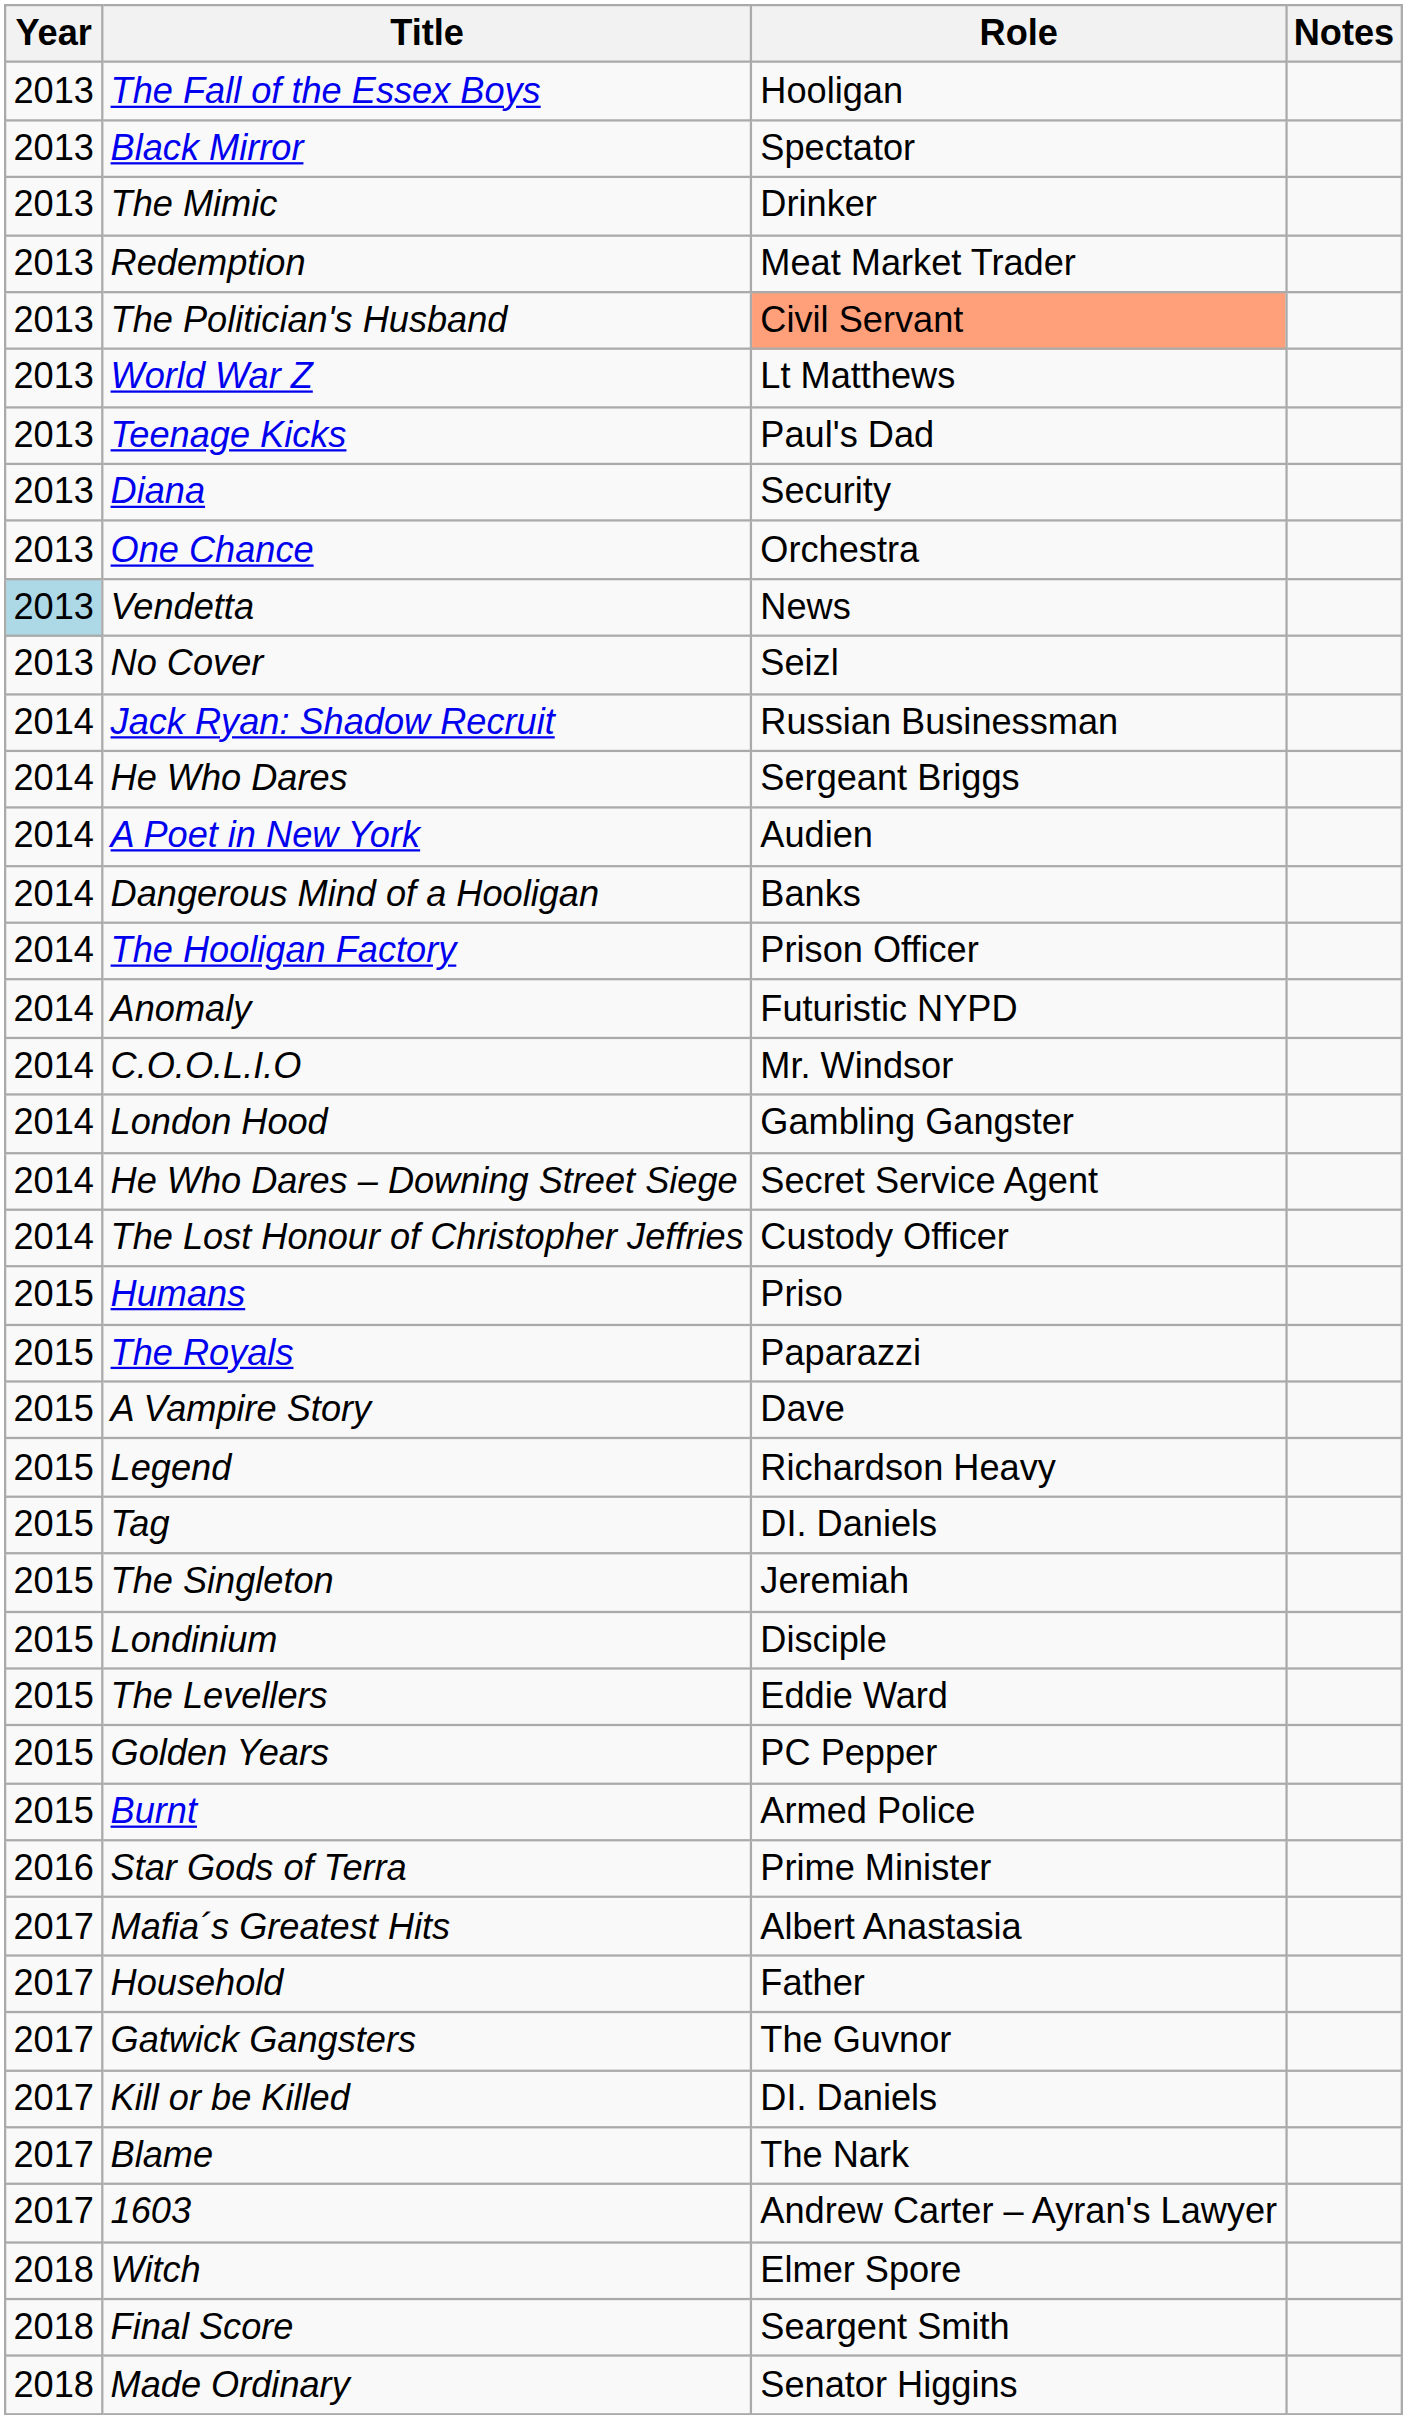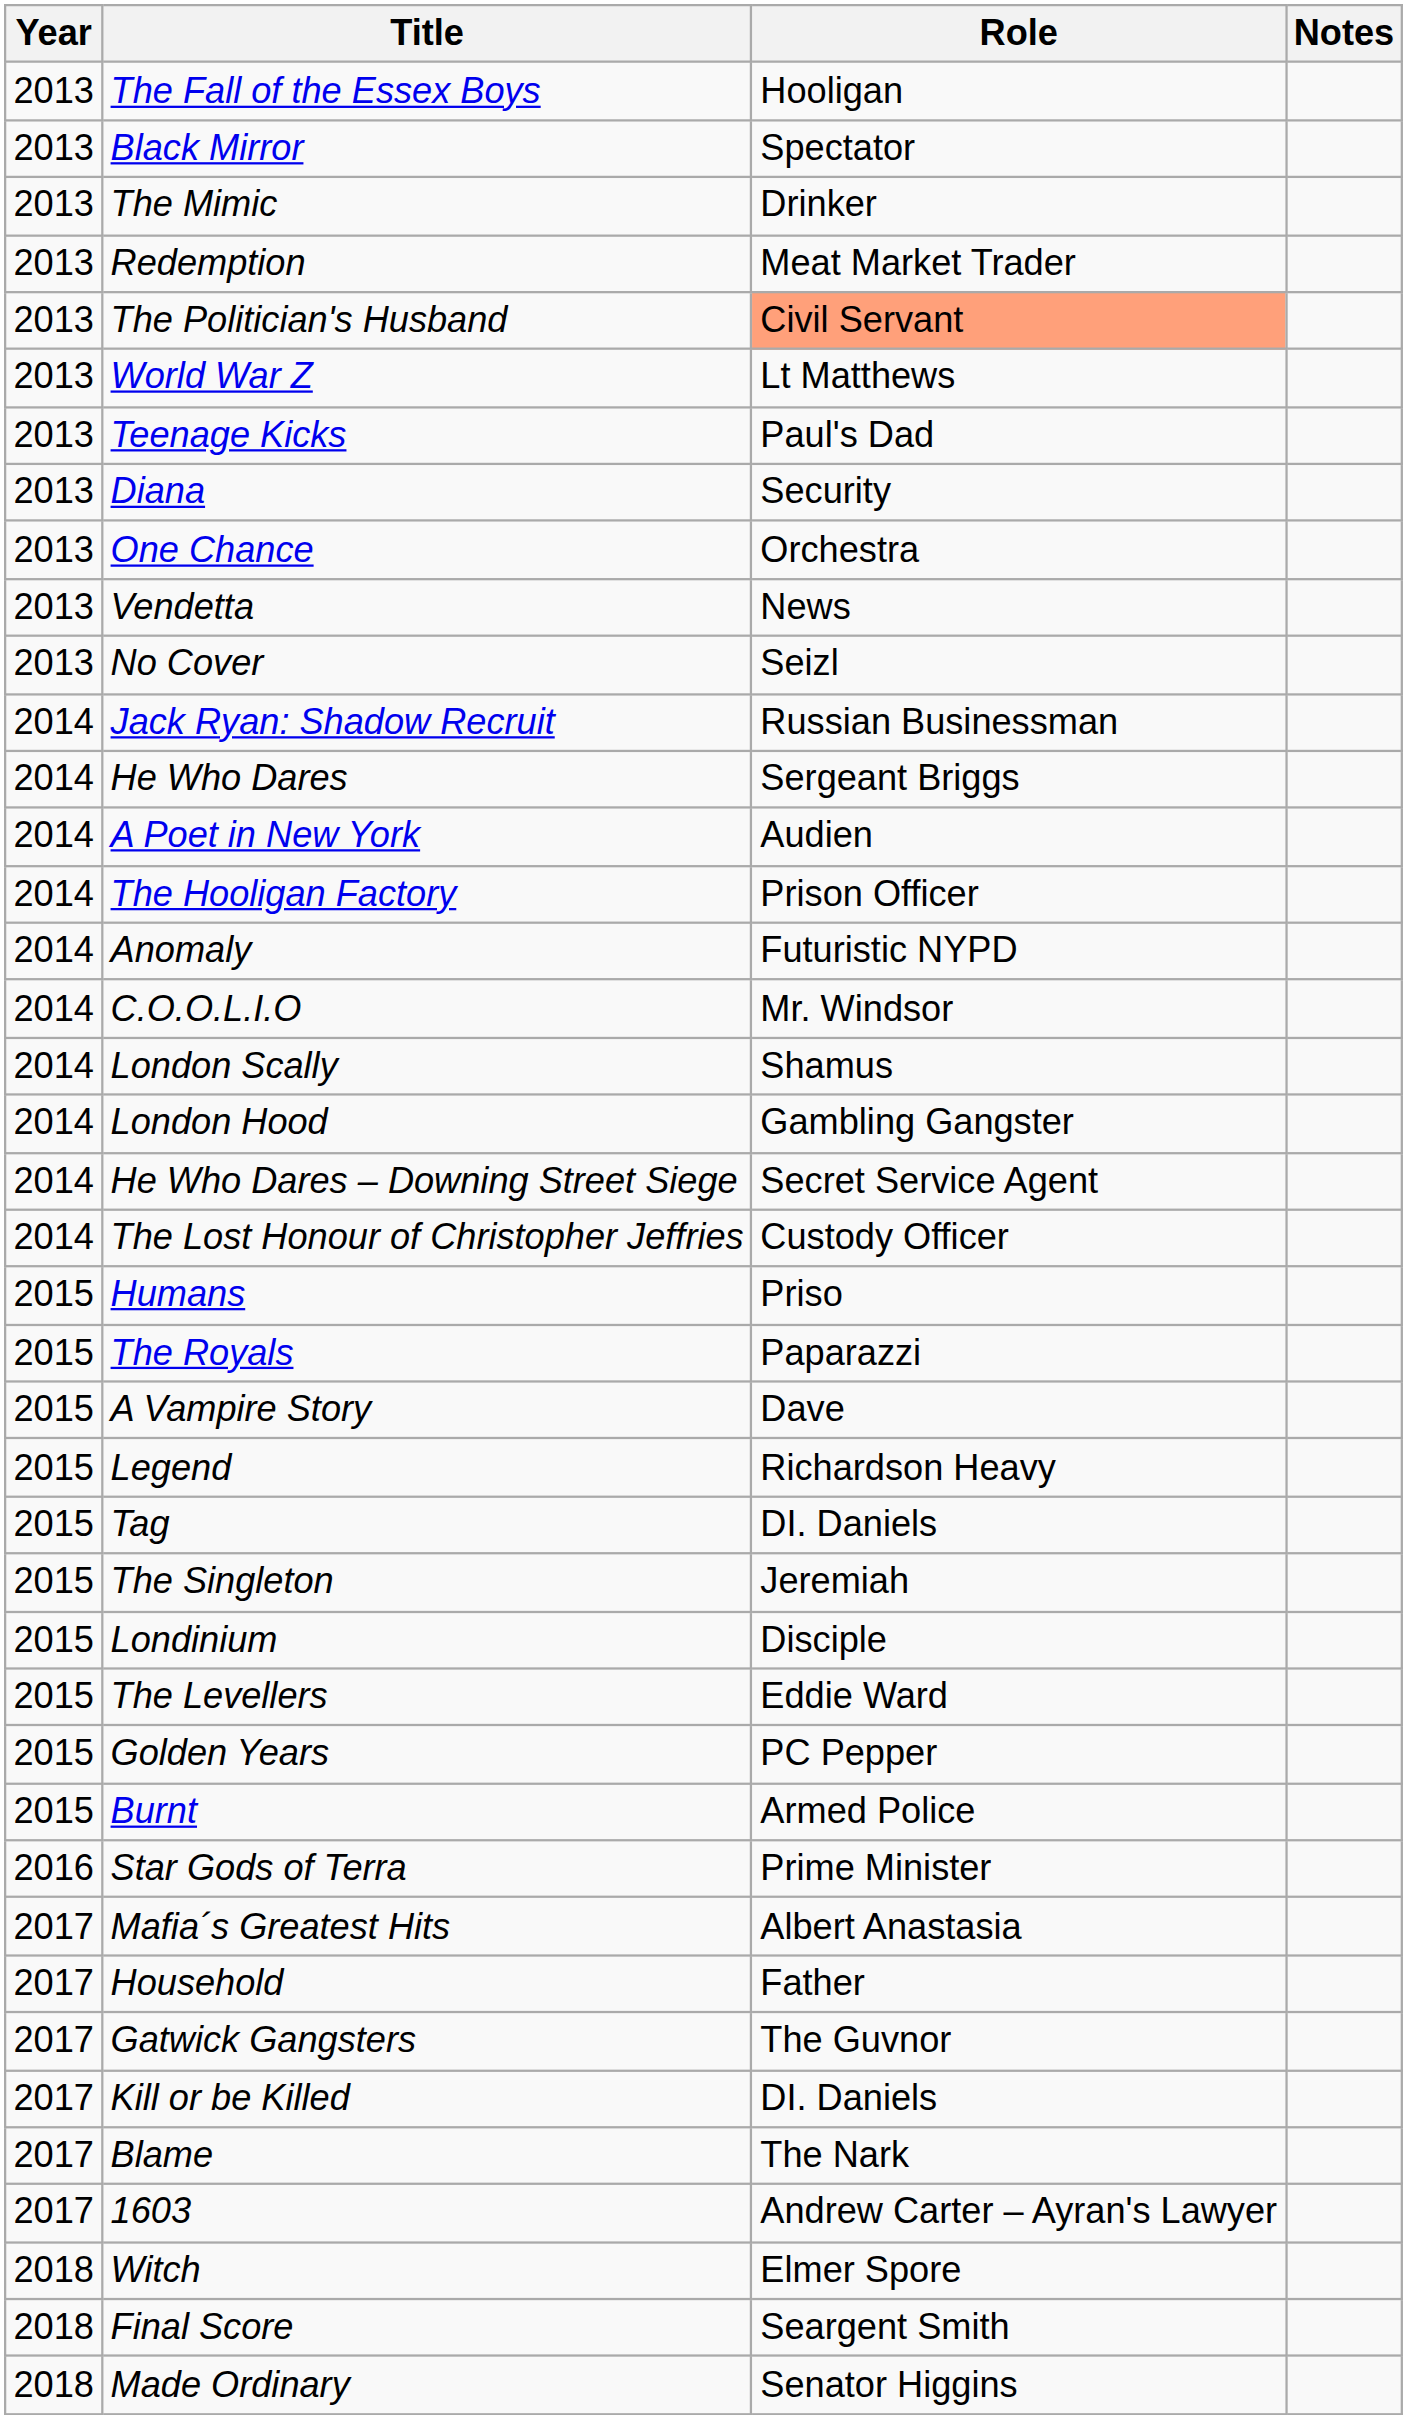Vendetta | Year: lightblue background -> no background
- row: 2014 | Dangerous Mind of a Hooligan | Banks
+ row: 2014 | London Scally | Shamus
